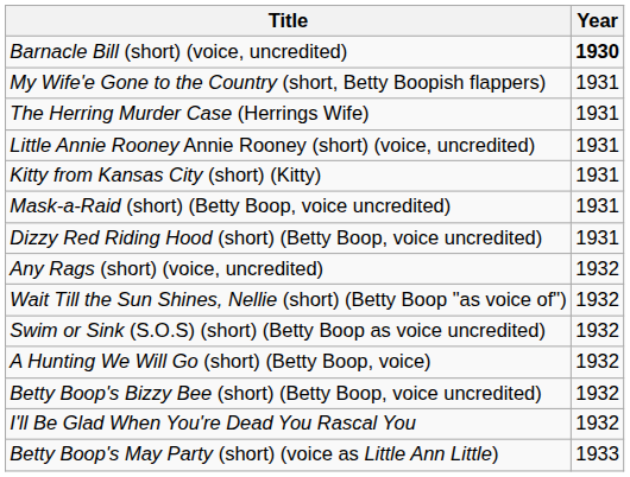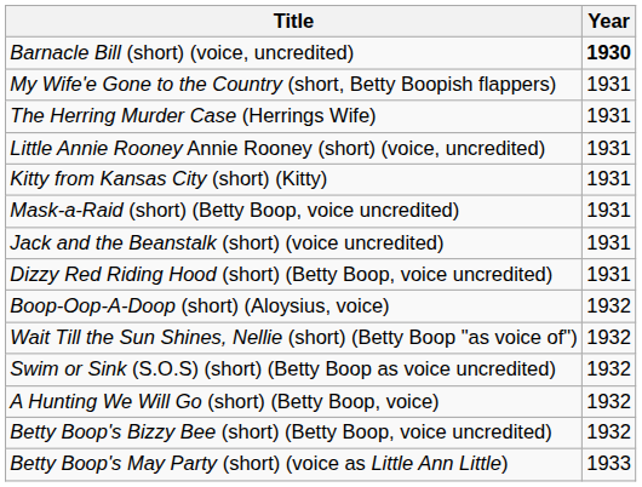+ row: Jack and the Beanstalk (short) (voice uncredited) | 1931
- row: Any Rags (short) (voice, uncredited) | 1932
+ row: Boop-Oop-A-Doop (short) (Aloysius, voice) | 1932
- row: I'll Be Glad When You're Dead You Rascal You | 1932
